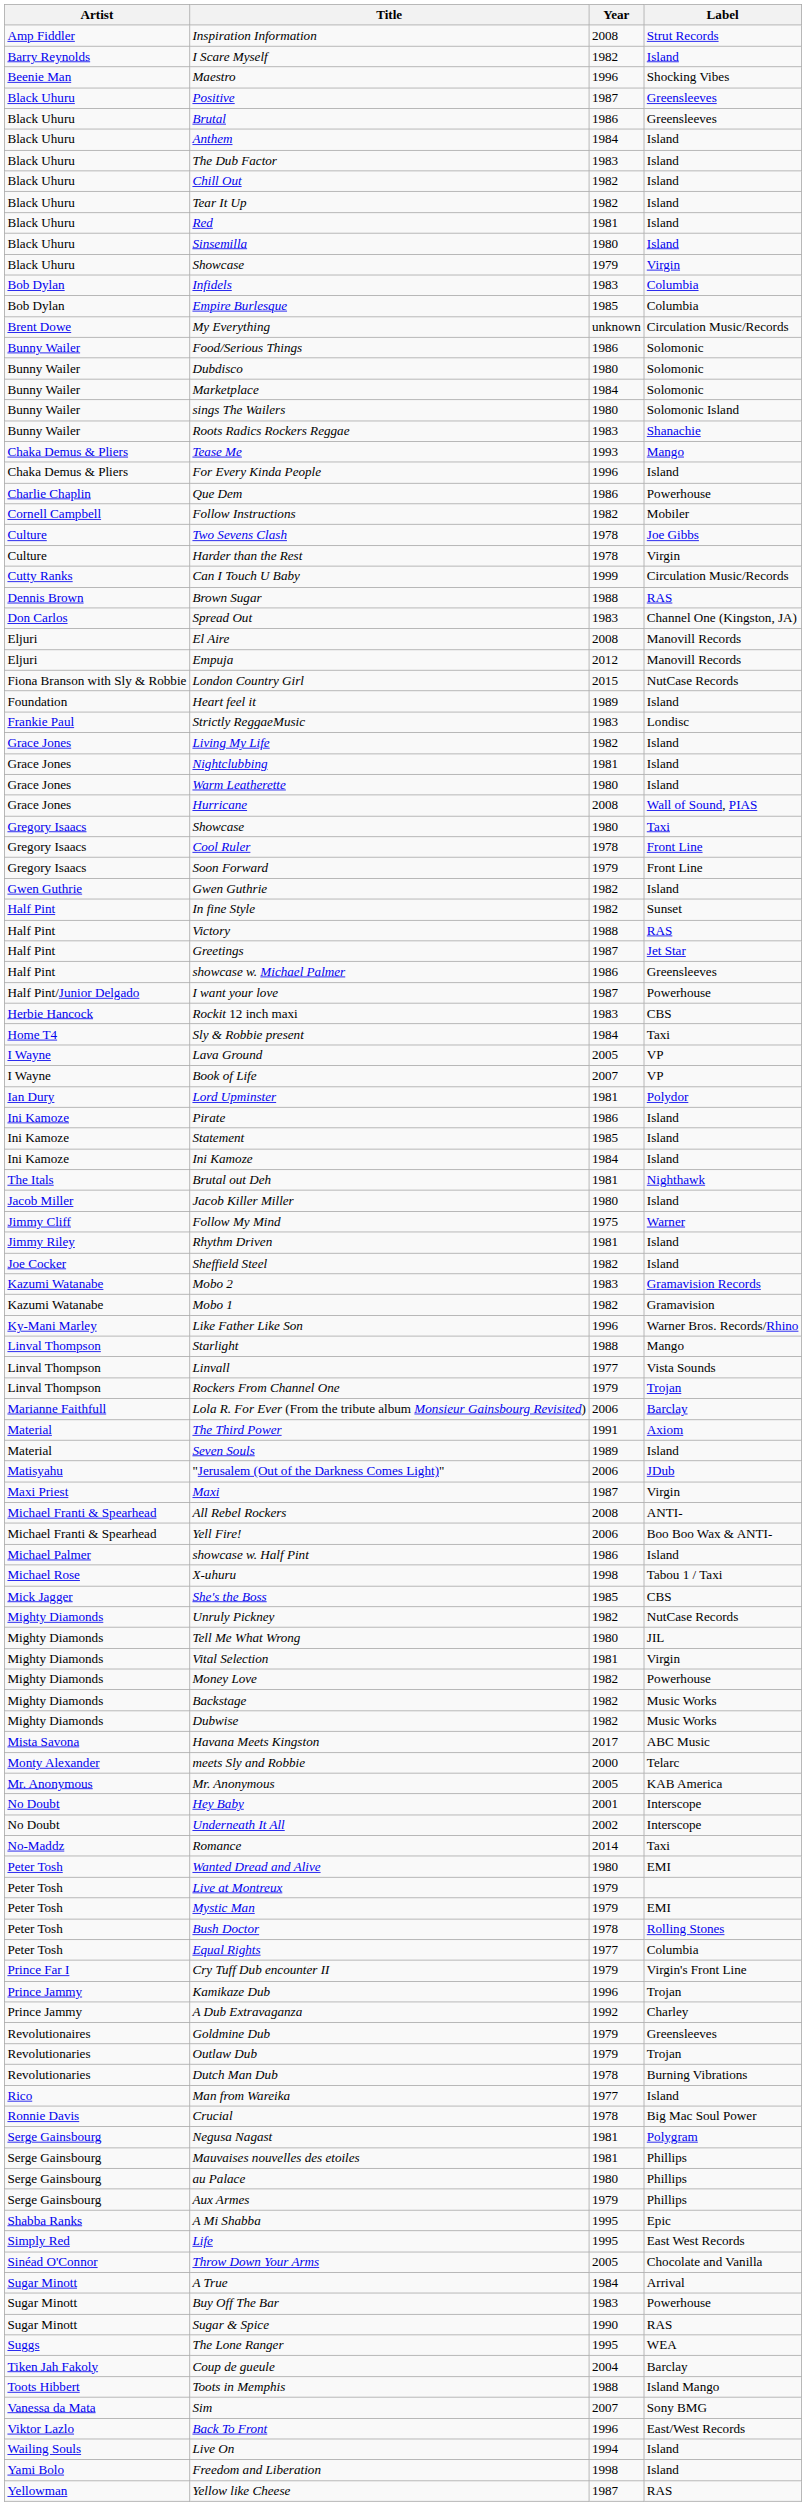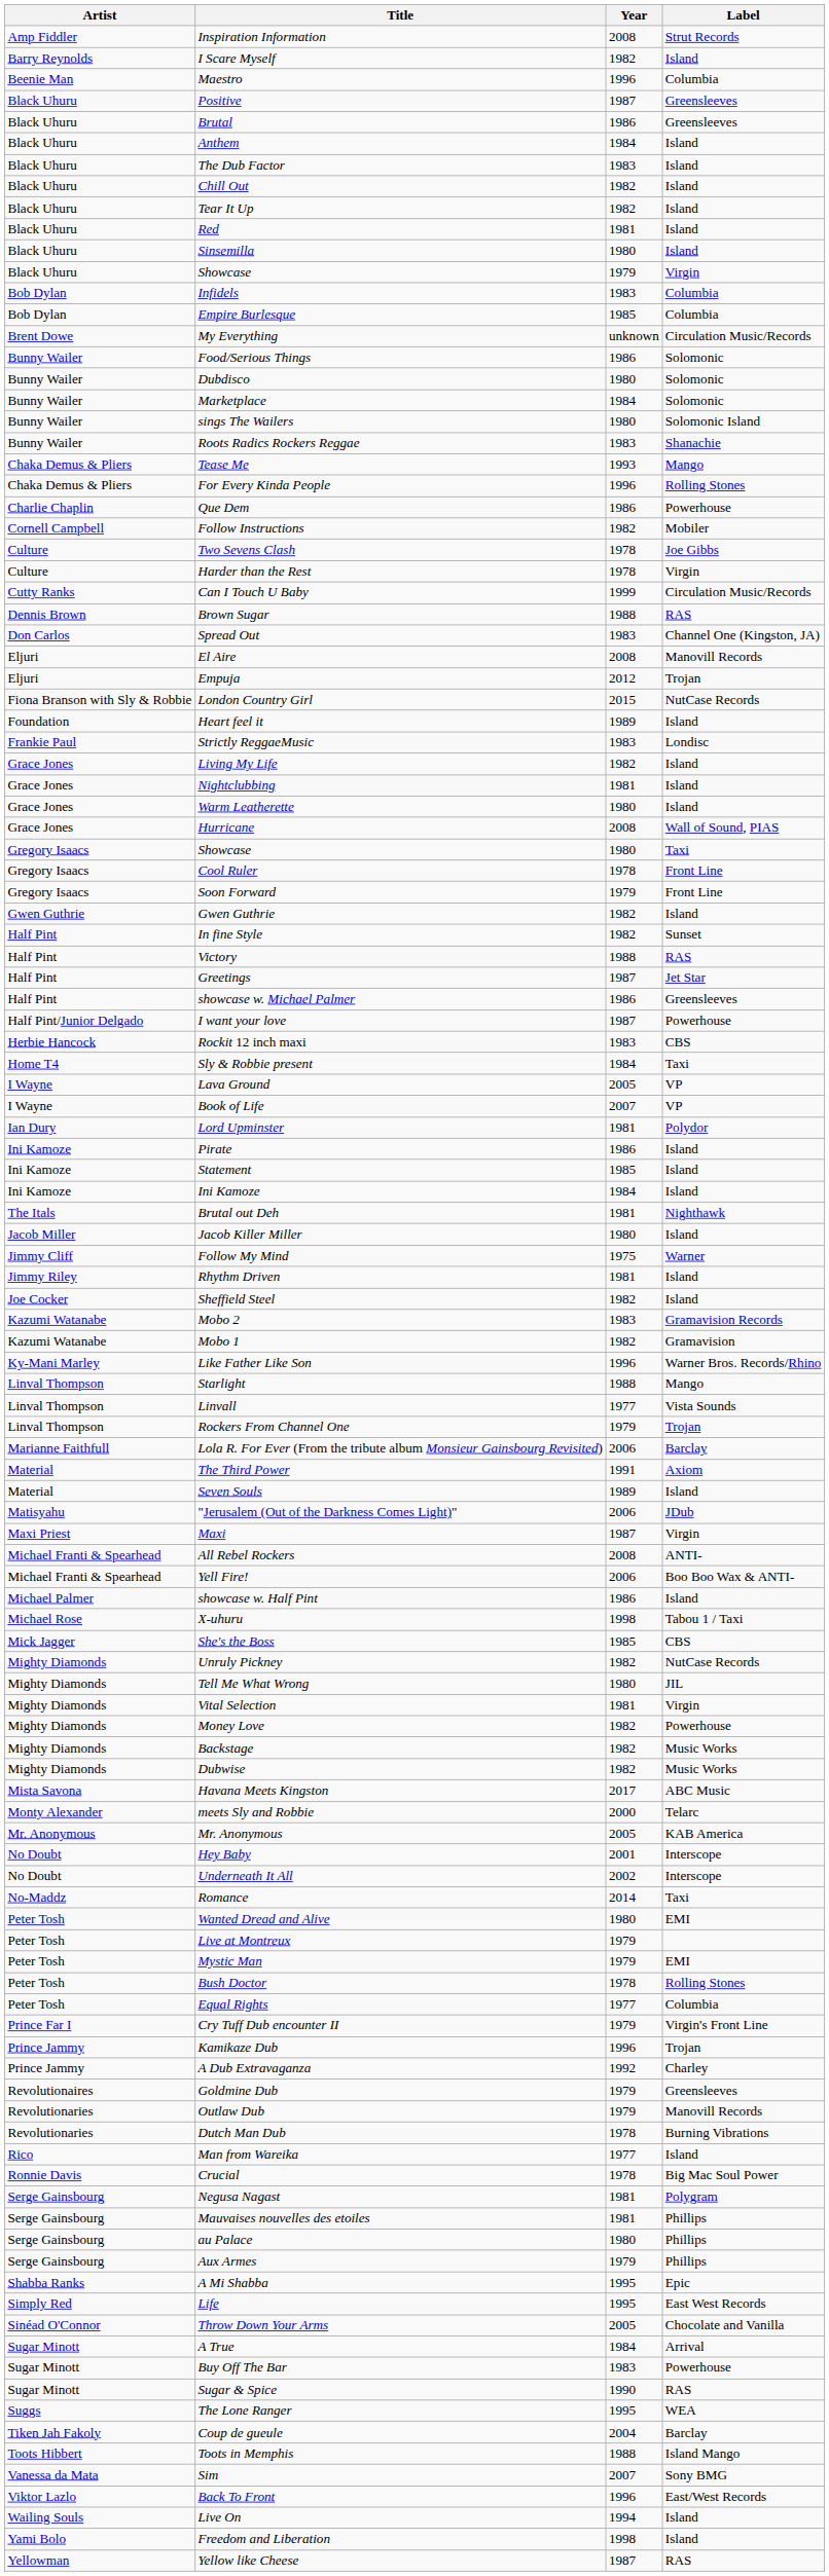Maestro | Label: Shocking Vibes -> Columbia
For Every Kinda People | Label: Island -> Rolling Stones
Empuja | Label: Manovill Records -> Trojan
Outlaw Dub | Label: Trojan -> Manovill Records
